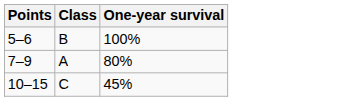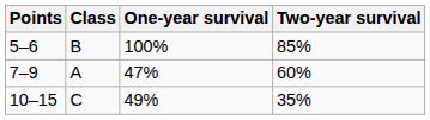+ column: Two-year survival | 85% | 60% | 35%
7–9 | One-year survival: 80% -> 47%
10–15 | One-year survival: 45% -> 49%
